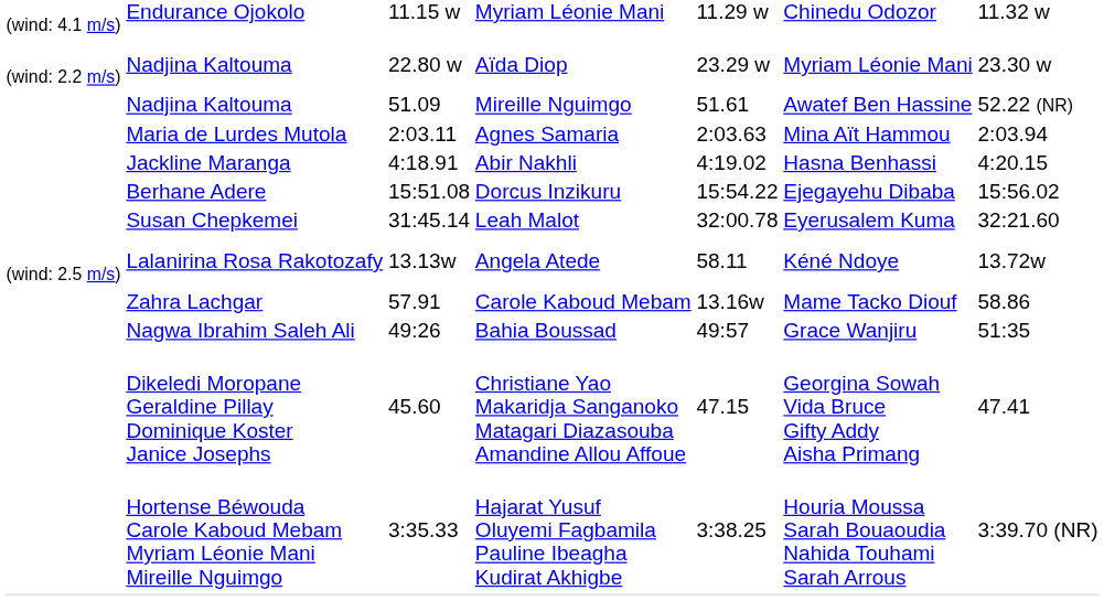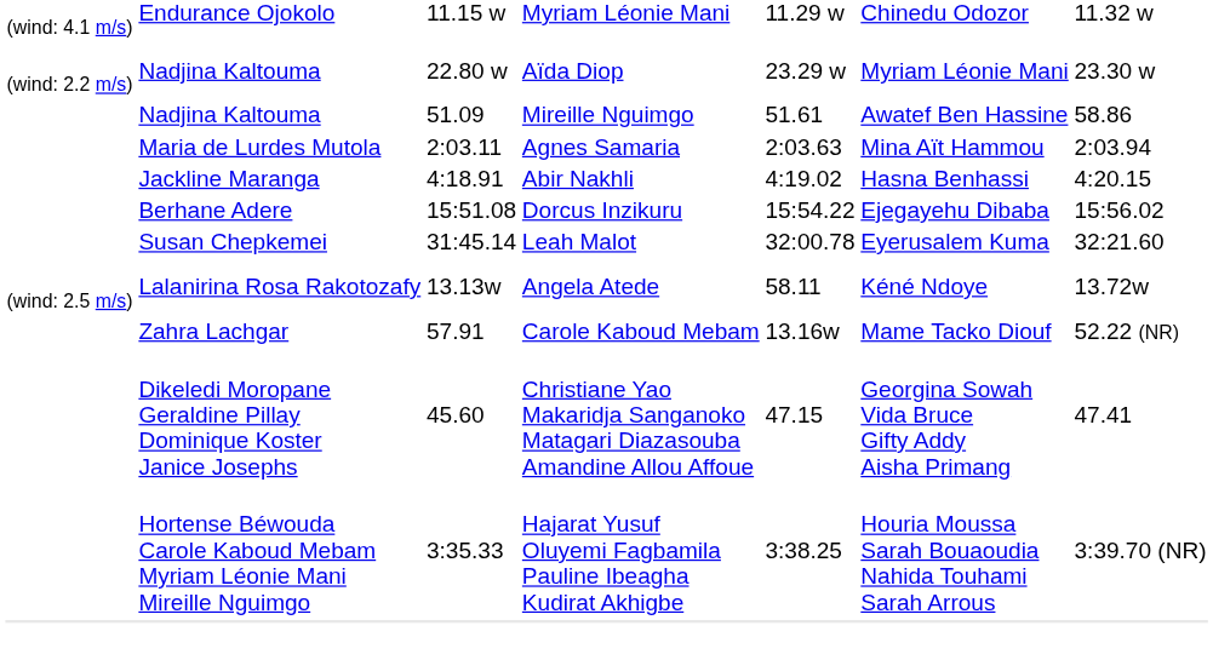Mireille Nguimgo | column 7: 52.22 (NR) -> 58.86
Carole Kaboud Mebam | column 7: 58.86 -> 52.22 (NR)
- row: Nagwa Ibrahim Saleh Ali | 49:26 | Bahia Boussad | 49:57 | Grace Wanjiru | 51:35
